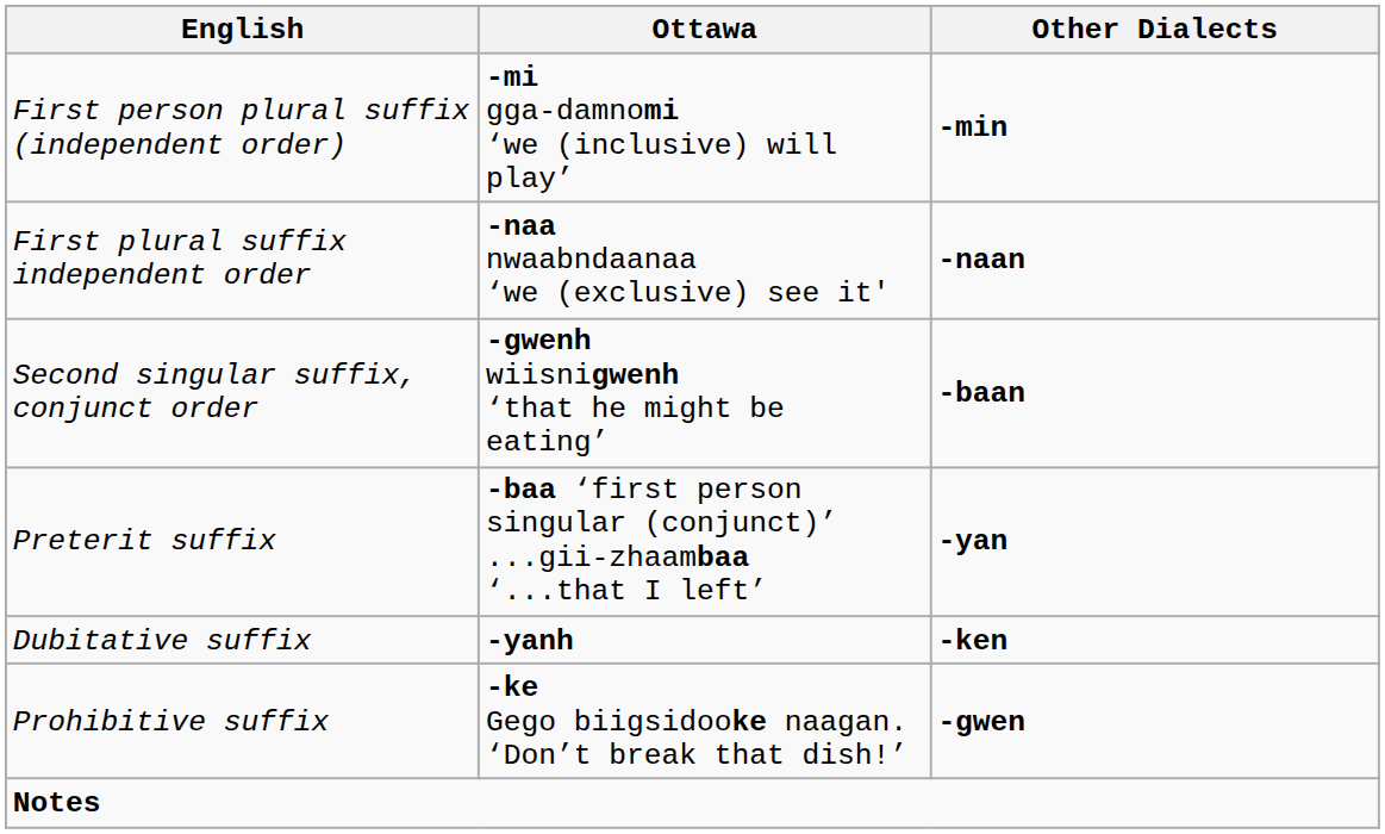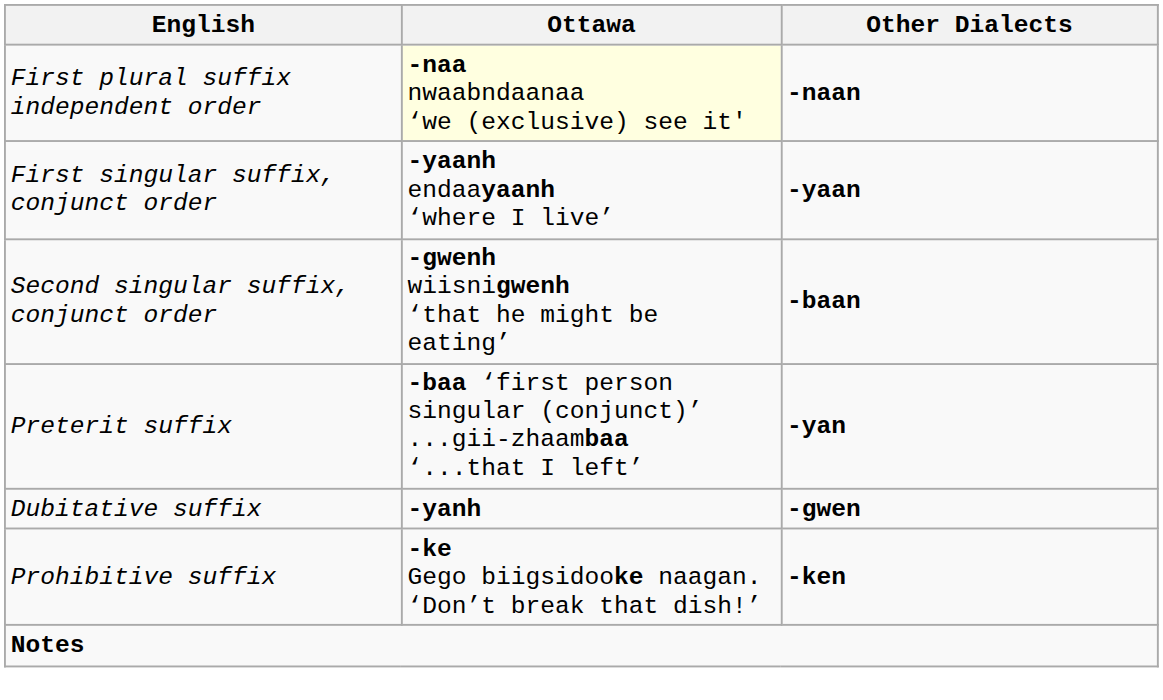- row: First person plural suffix (independent order) | -mi gga-damnomi ‘we (inclusive) will play’ | -min
First plural suffix independent order | Ottawa: no background -> lightyellow background
+ row: First singular suffix, conjunct order | -yaanh endaayaanh ‘where I live’ | -yaan
Dubitative suffix | Other Dialects: -ken -> -gwen
Prohibitive suffix | Other Dialects: -gwen -> -ken
